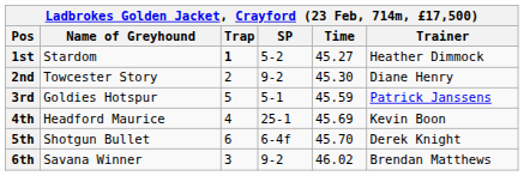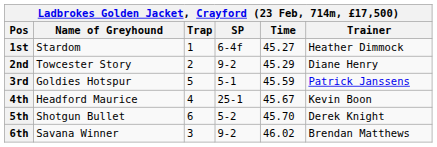1st | Trap: bold -> normal
1st | SP: 5-2 -> 6-4f
2nd | Time: 45.30 -> 45.29
4th | Time: 45.69 -> 45.67
5th | SP: 6-4f -> 5-2
